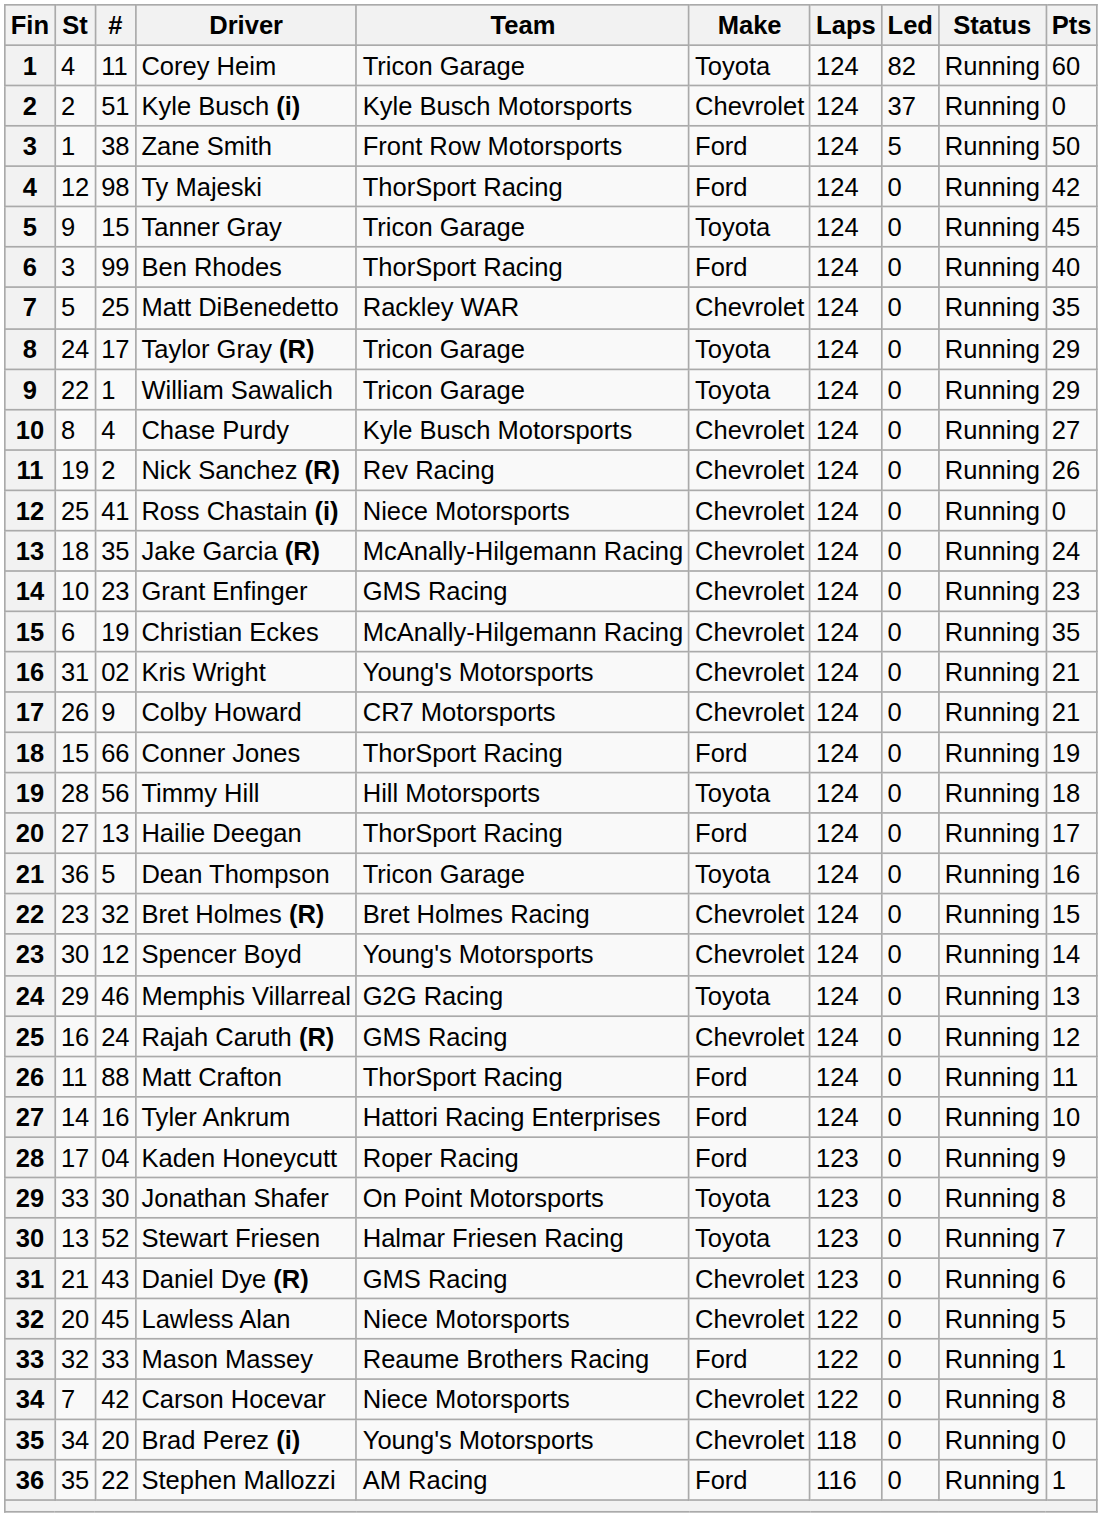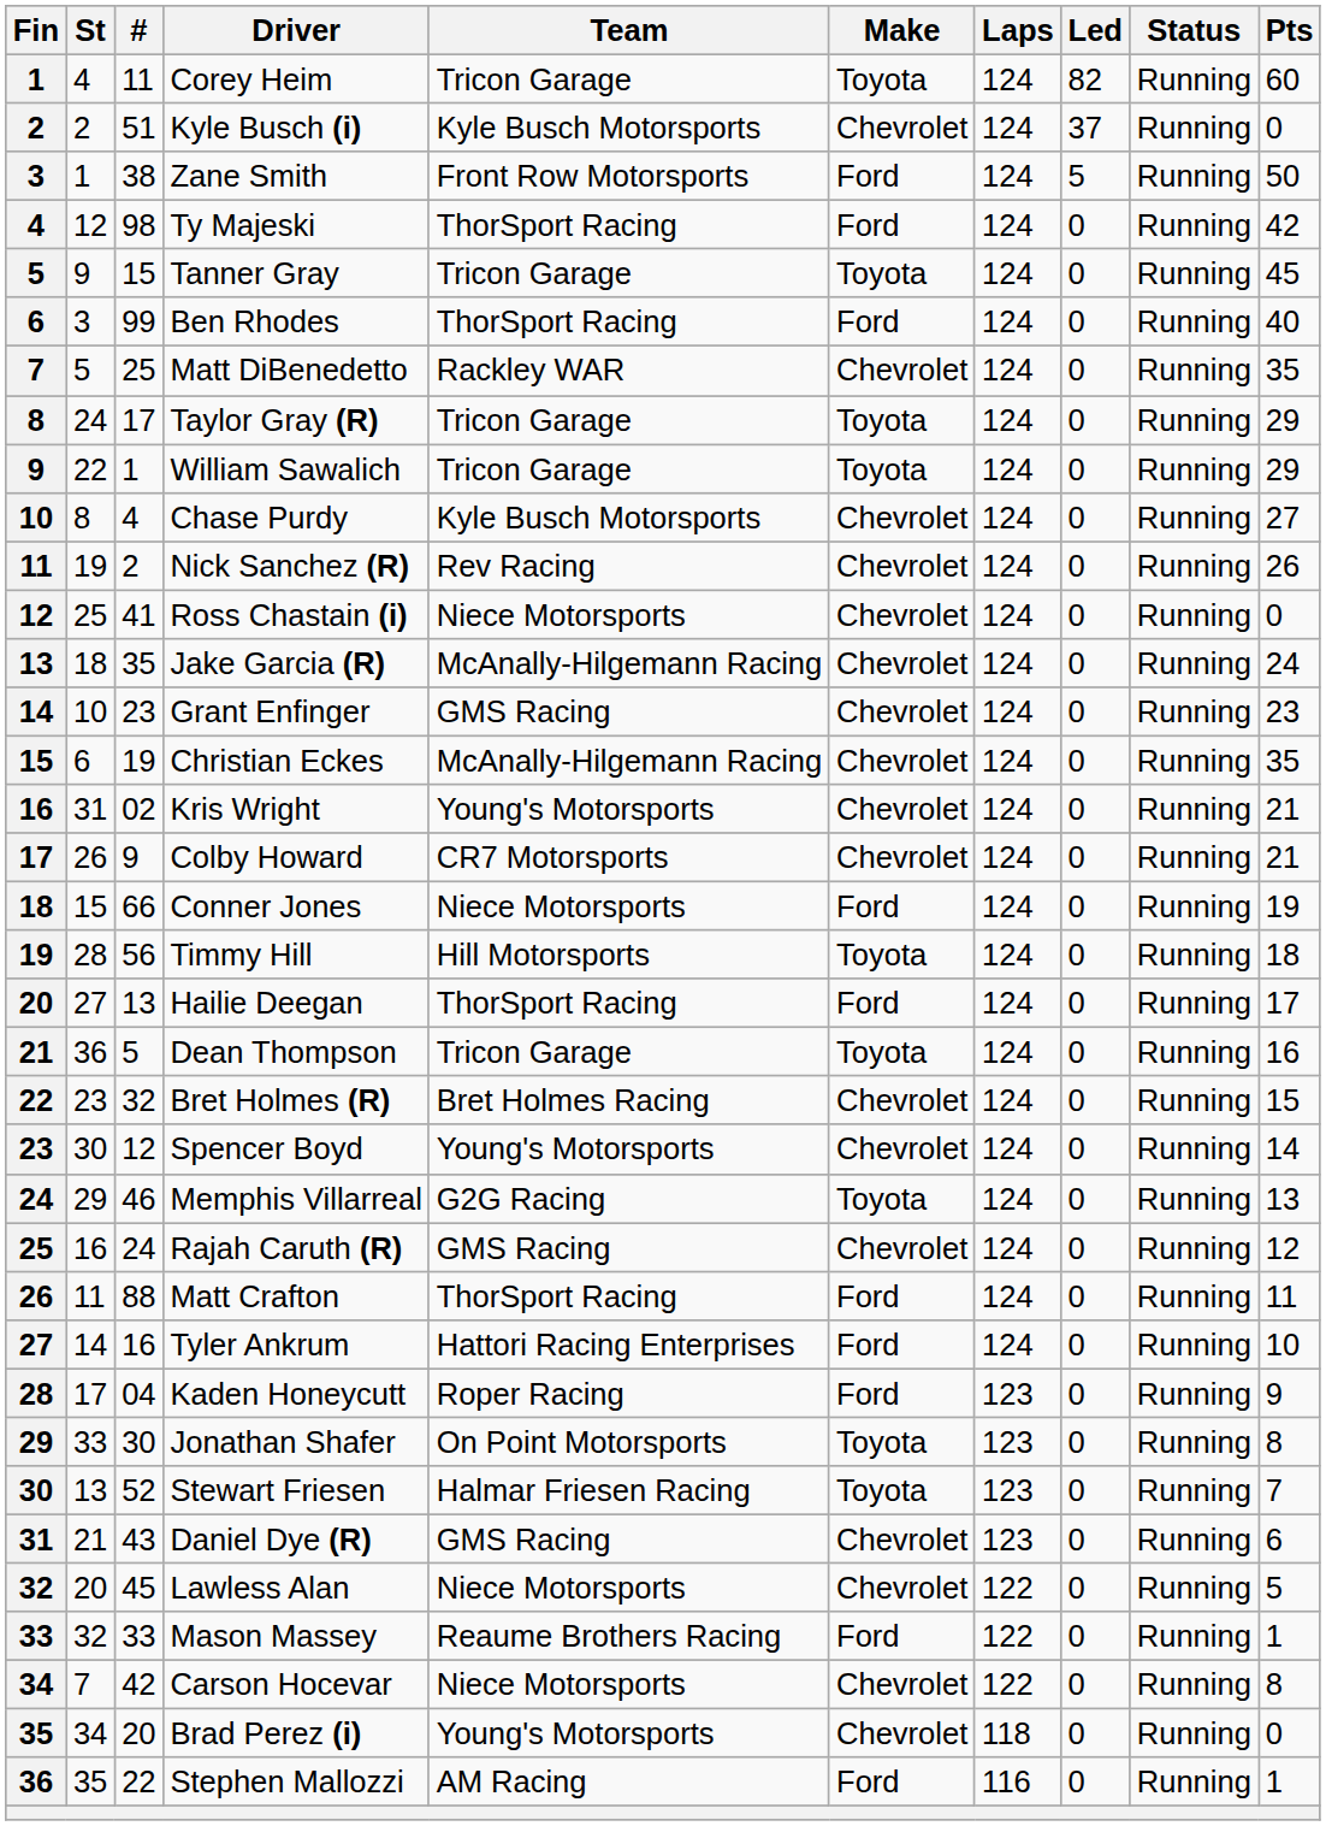Conner Jones | Team: ThorSport Racing -> Niece Motorsports
